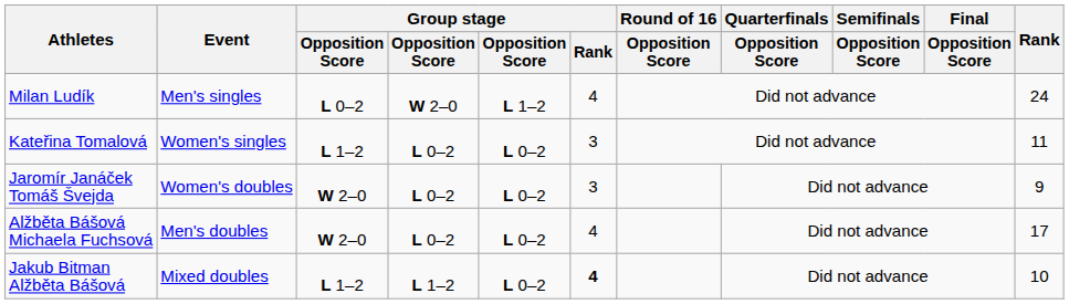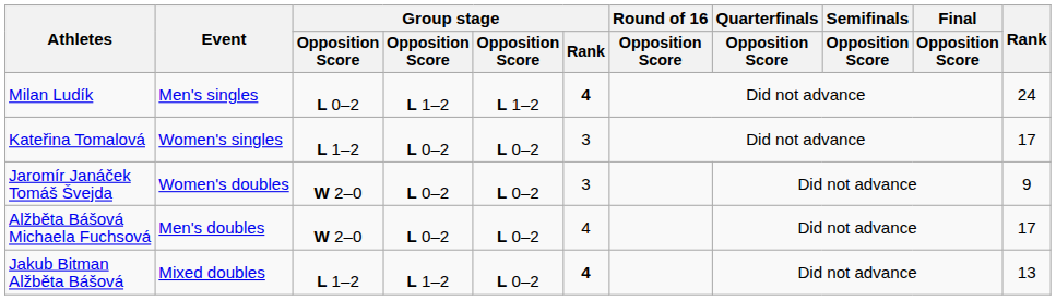Milan Ludík | column 4: W 2–0 -> L 1–2
Milan Ludík | Group stage / Rank: normal -> bold
Kateřina Tomalová | Rank: 11 -> 17
Jakub Bitman Alžběta Bášová | Rank: 10 -> 13
